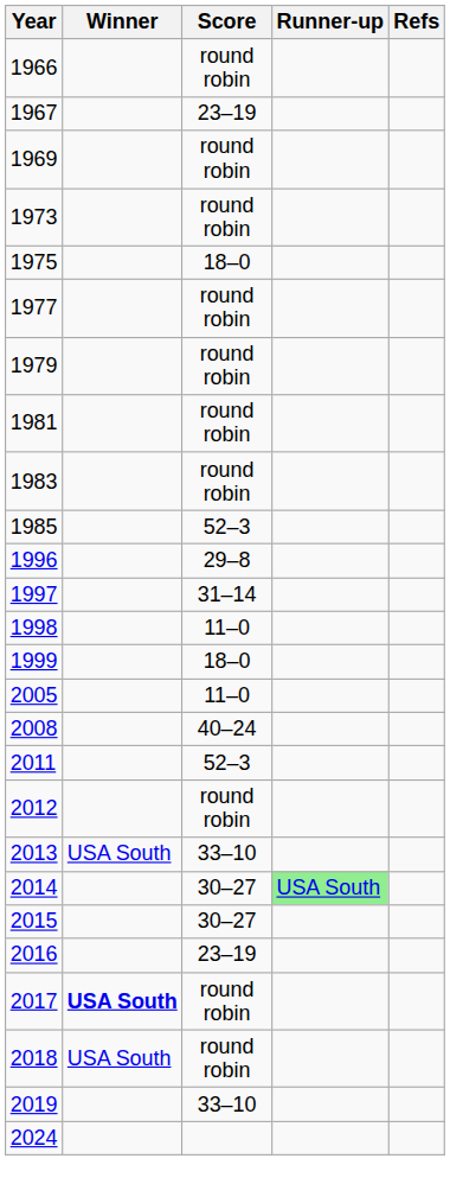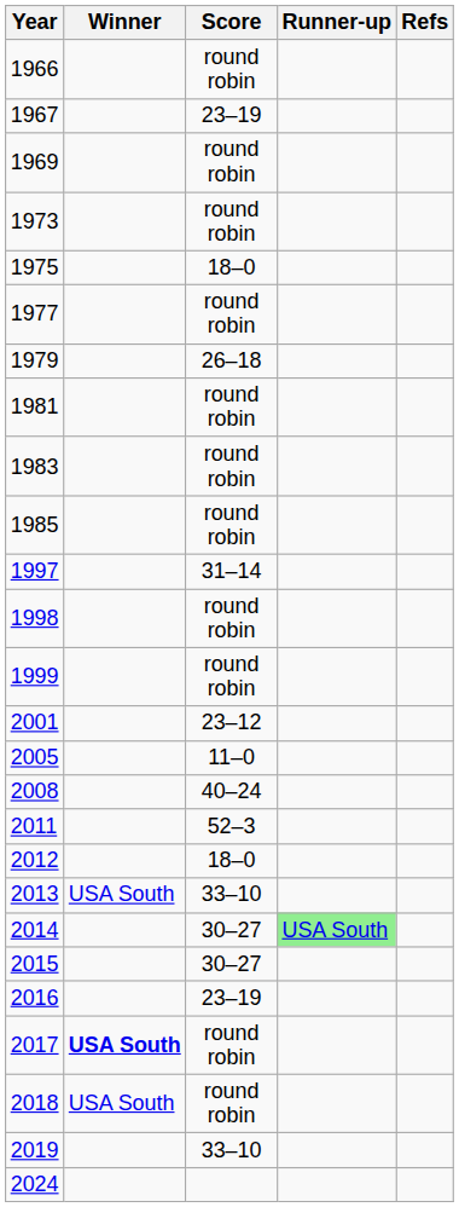1979 | Score: round robin -> 26–18
1985 | Score: 52–3 -> round robin
- row: 1996 | 29–8
1998 | Score: 11–0 -> round robin
1999 | Score: 18–0 -> round robin
+ row: 2001 | 23–12
2012 | Score: round robin -> 18–0
